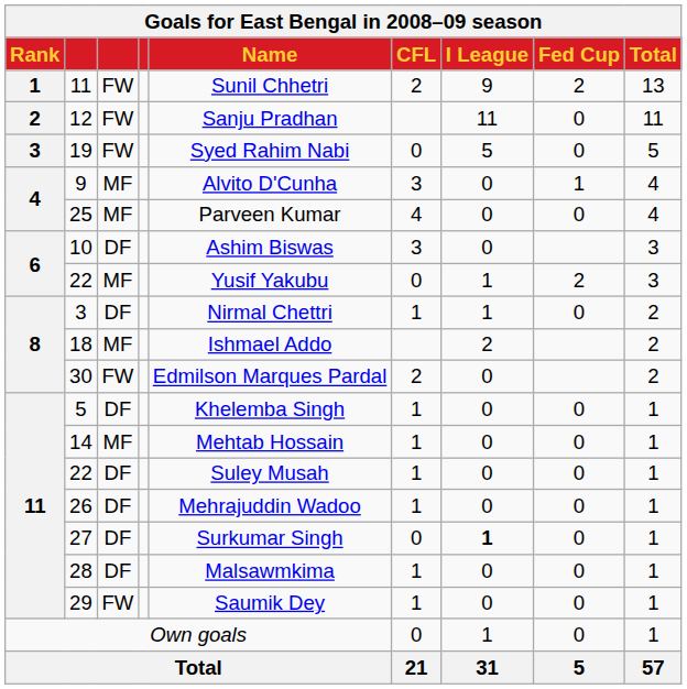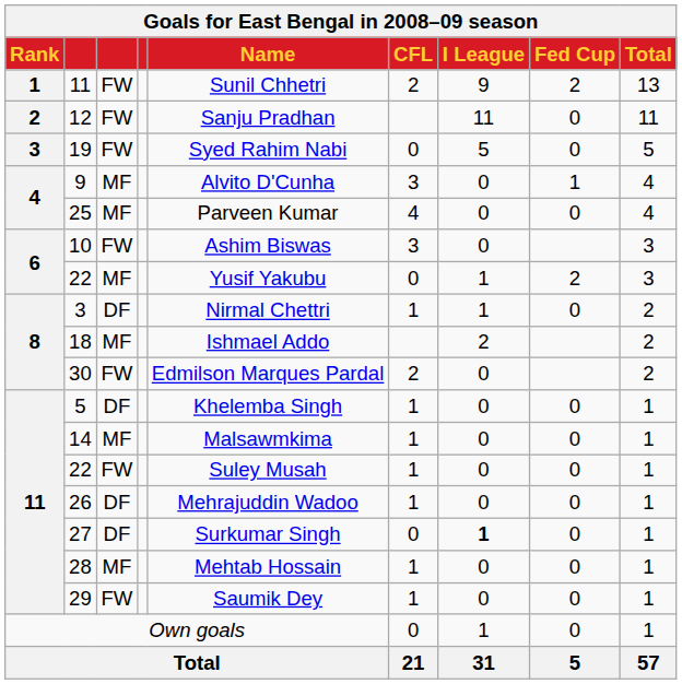10 | column 3: DF -> FW
14 | Name: Mehtab Hossain -> Malsawmkima
11 / 22 | column 3: DF -> FW
28 | column 3: DF -> MF
28 | Name: Malsawmkima -> Mehtab Hossain
